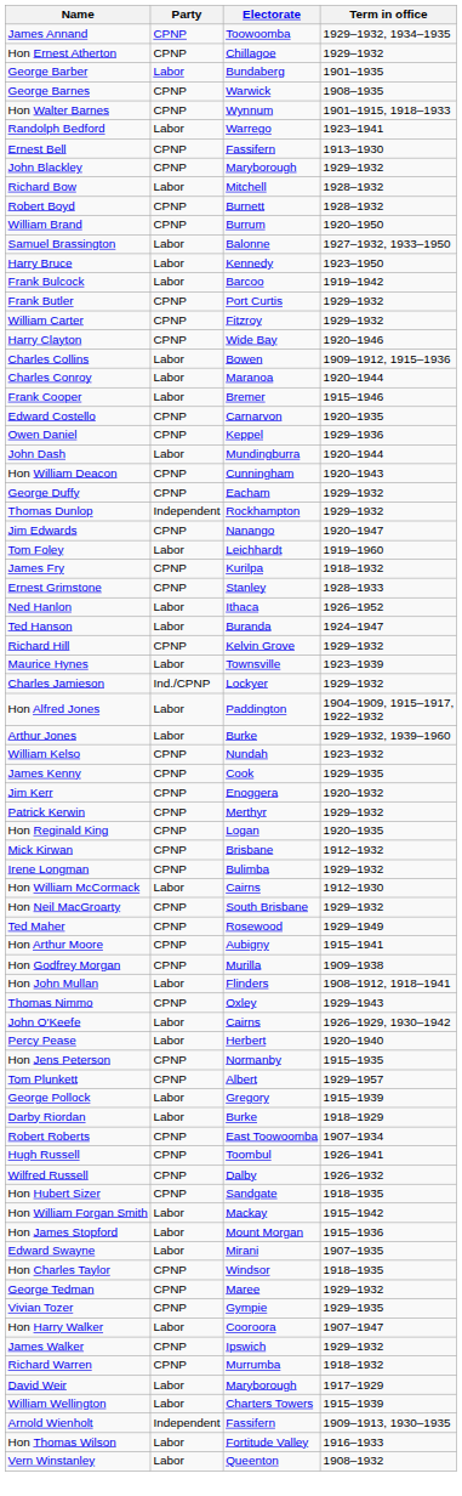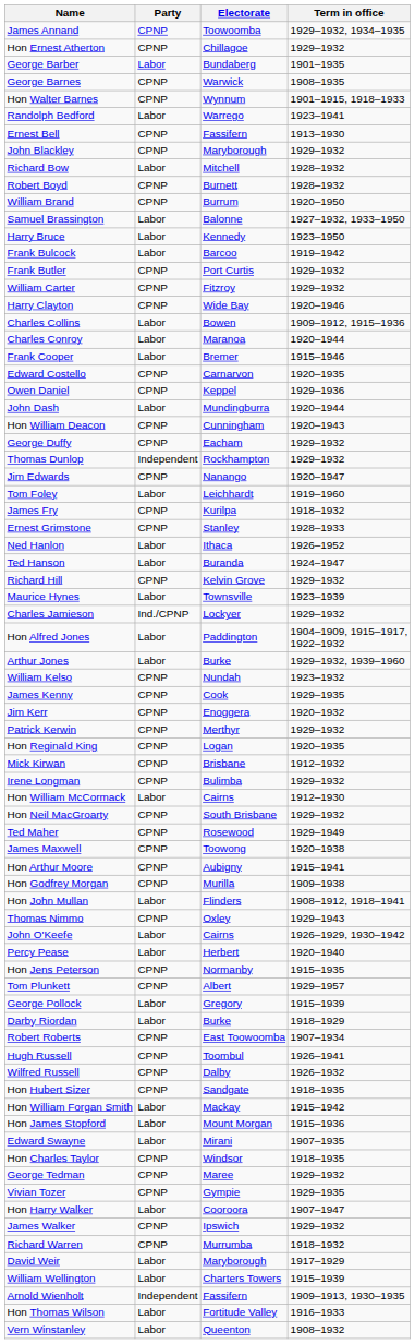+ row: James Maxwell | CPNP | Toowong | 1920–1938
